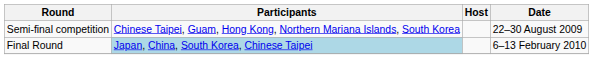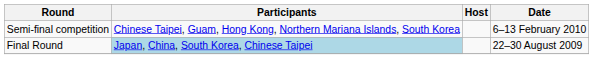Semi-final competition | Date: 22–30 August 2009 -> 6–13 February 2010
Final Round | Date: 6–13 February 2010 -> 22–30 August 2009
